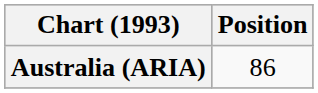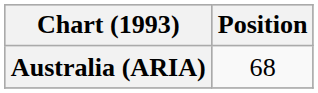Australia (ARIA) | Position: 86 -> 68
